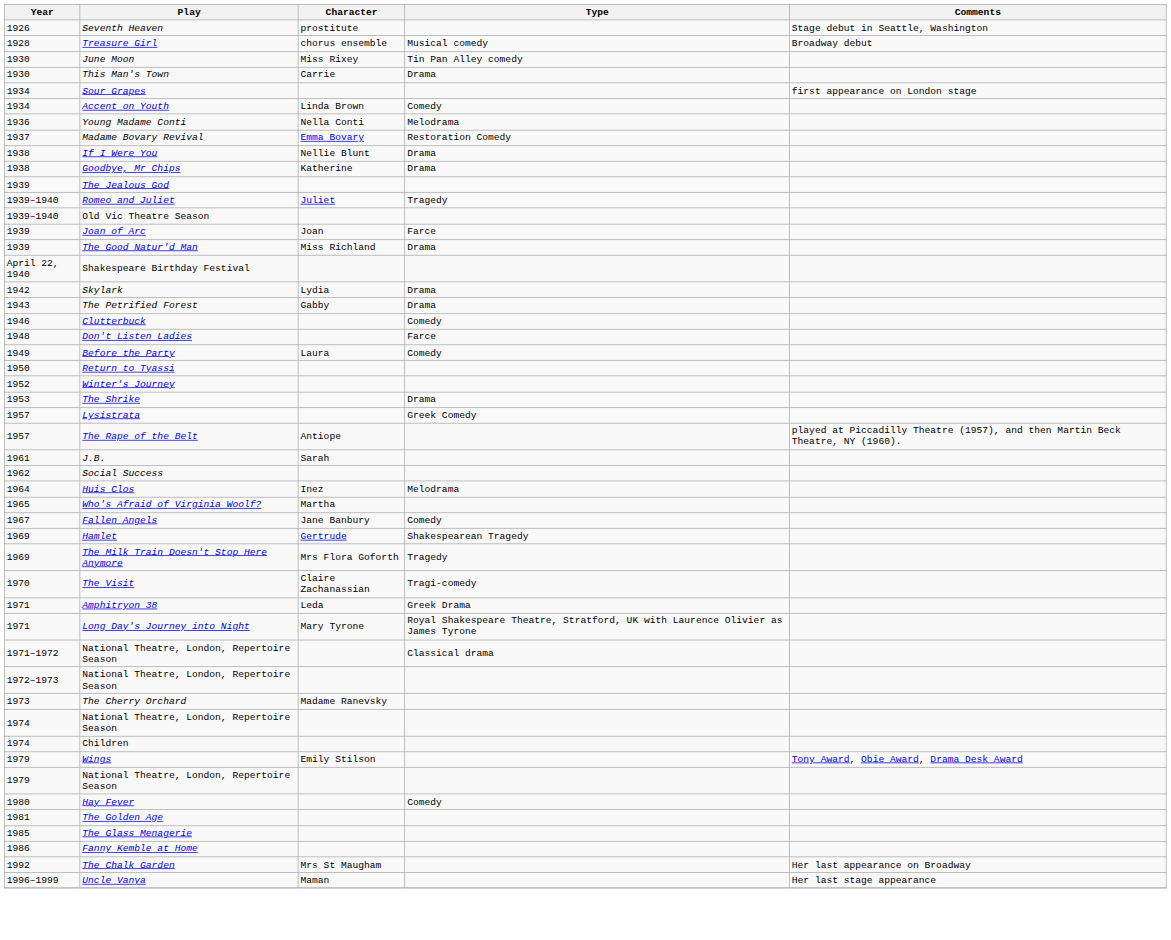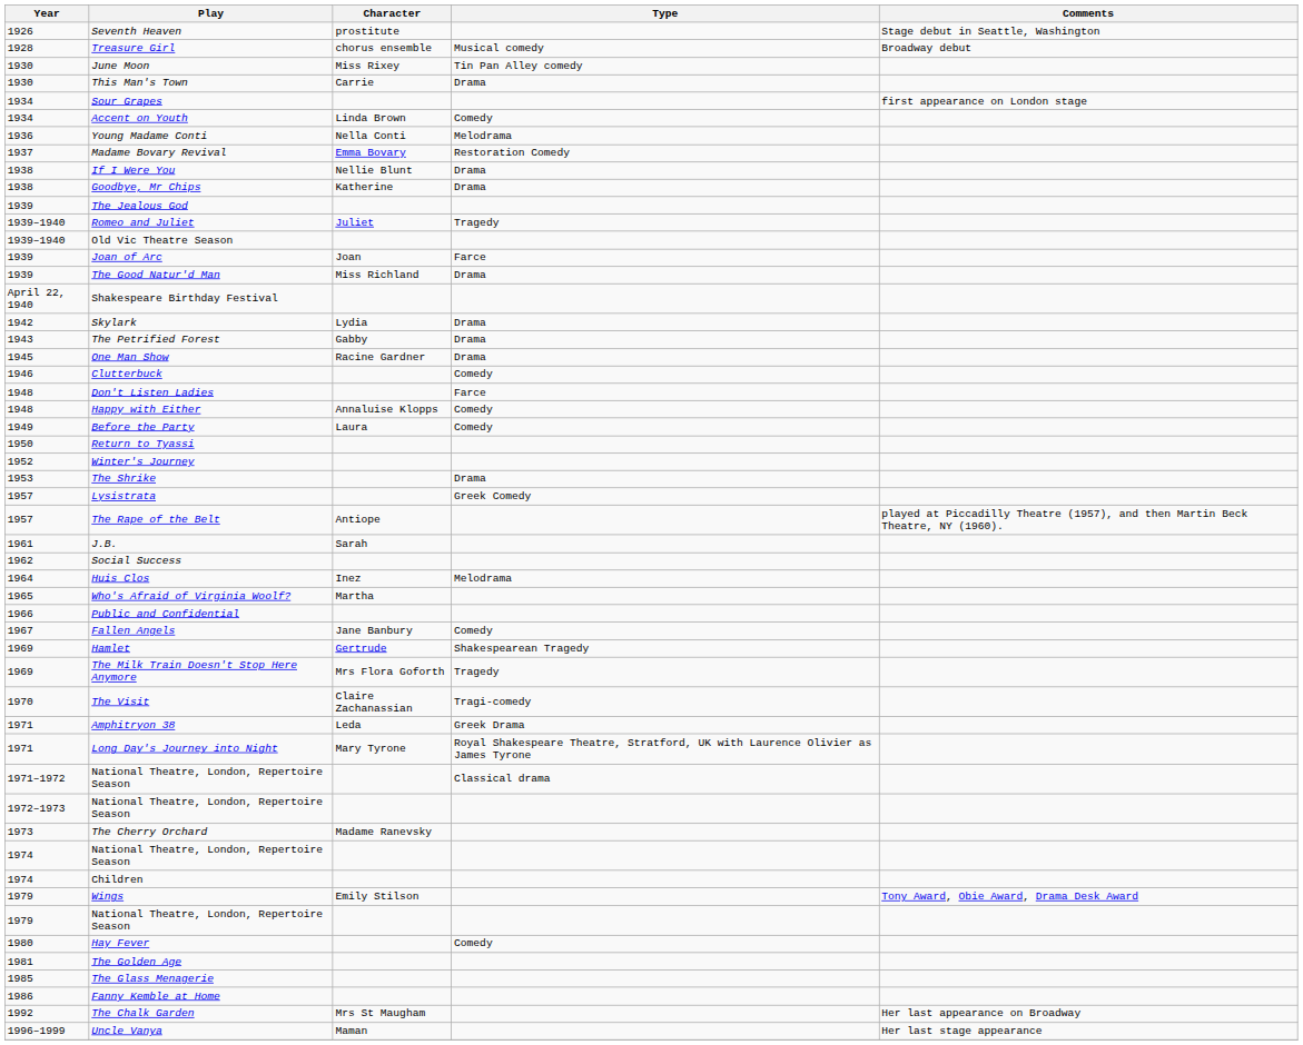+ row: 1945 | One Man Show | Racine Gardner | Drama
+ row: 1948 | Happy with Either | Annaluise Klopps | Comedy
+ row: 1966 | Public and Confidential
